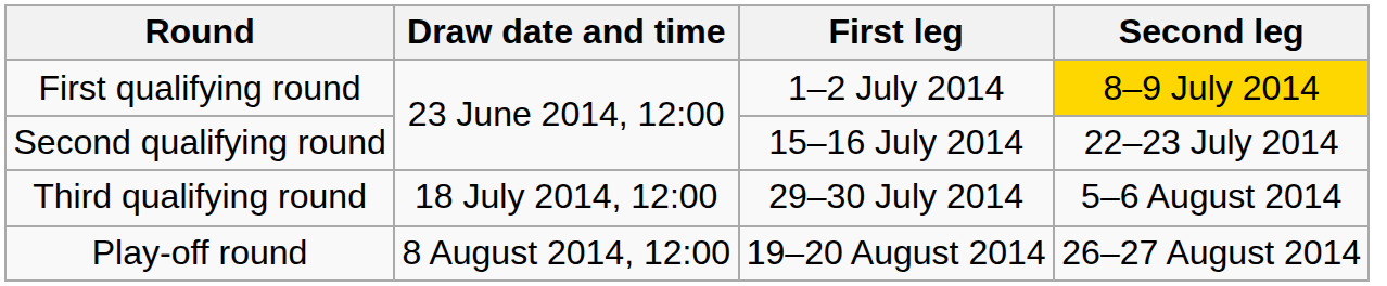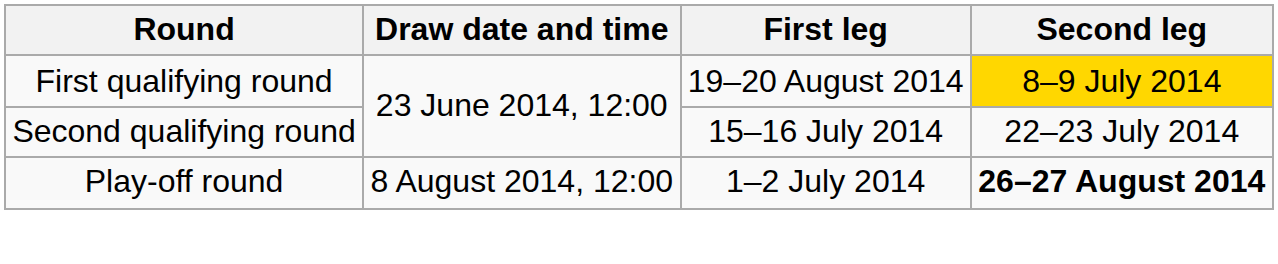First qualifying round | First leg: 1–2 July 2014 -> 19–20 August 2014
- row: Third qualifying round | 18 July 2014, 12:00 | 29–30 July 2014 | 5–6 August 2014
Play-off round | First leg: 19–20 August 2014 -> 1–2 July 2014
Play-off round | Second leg: normal -> bold
